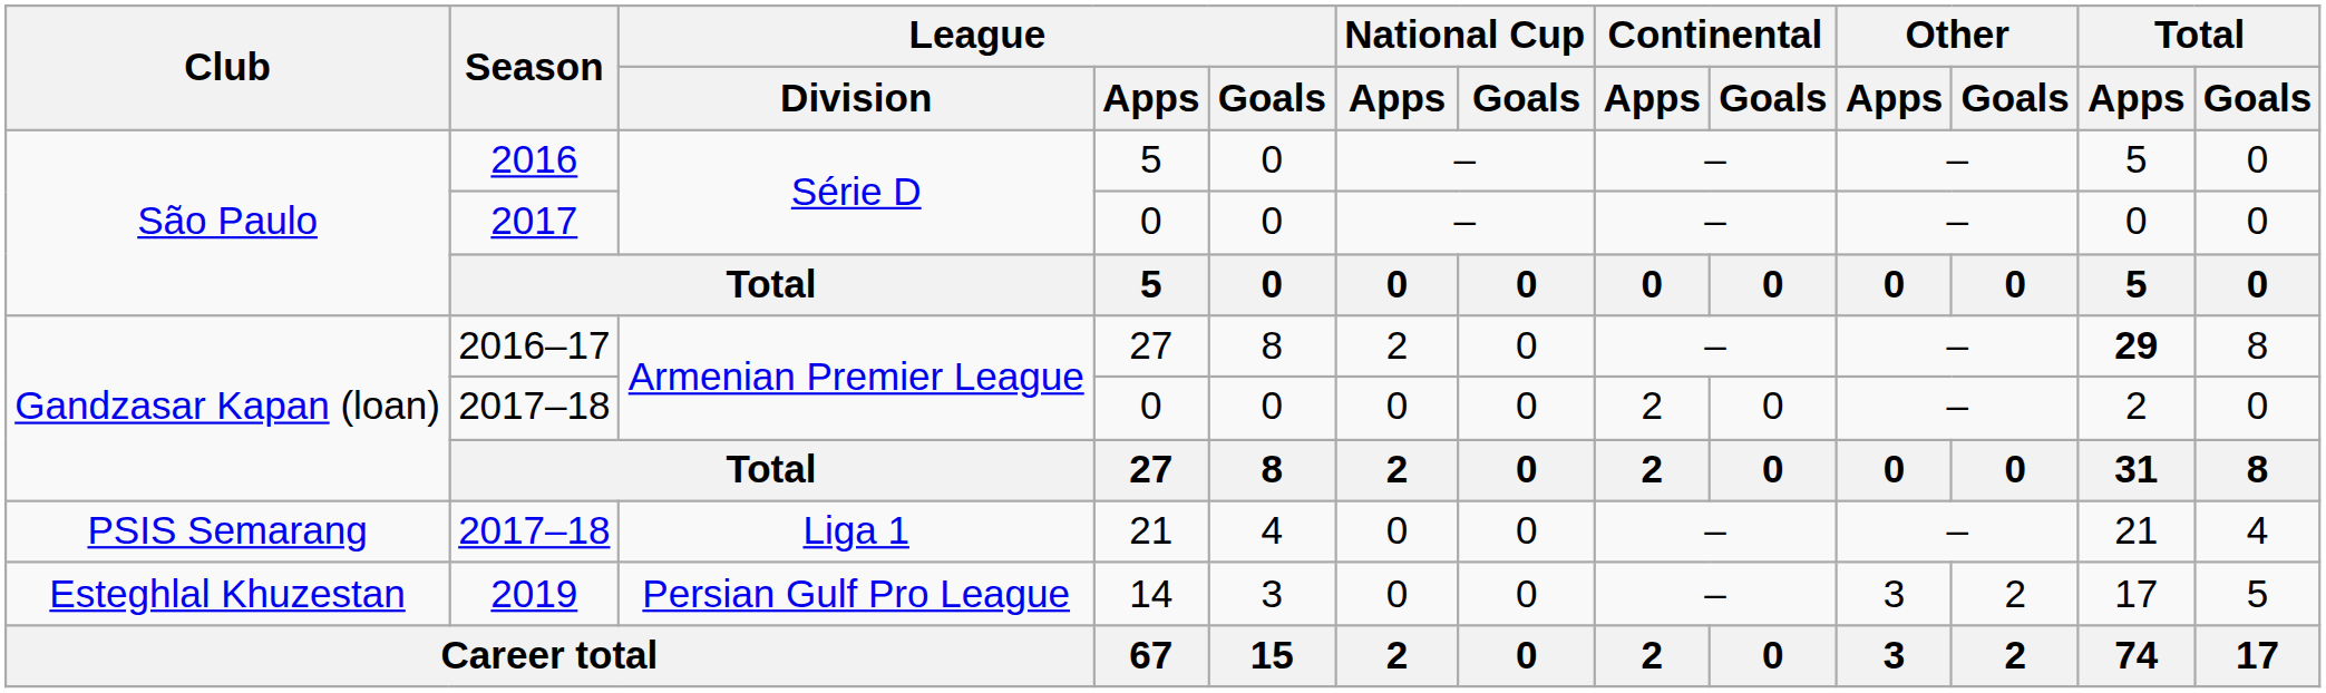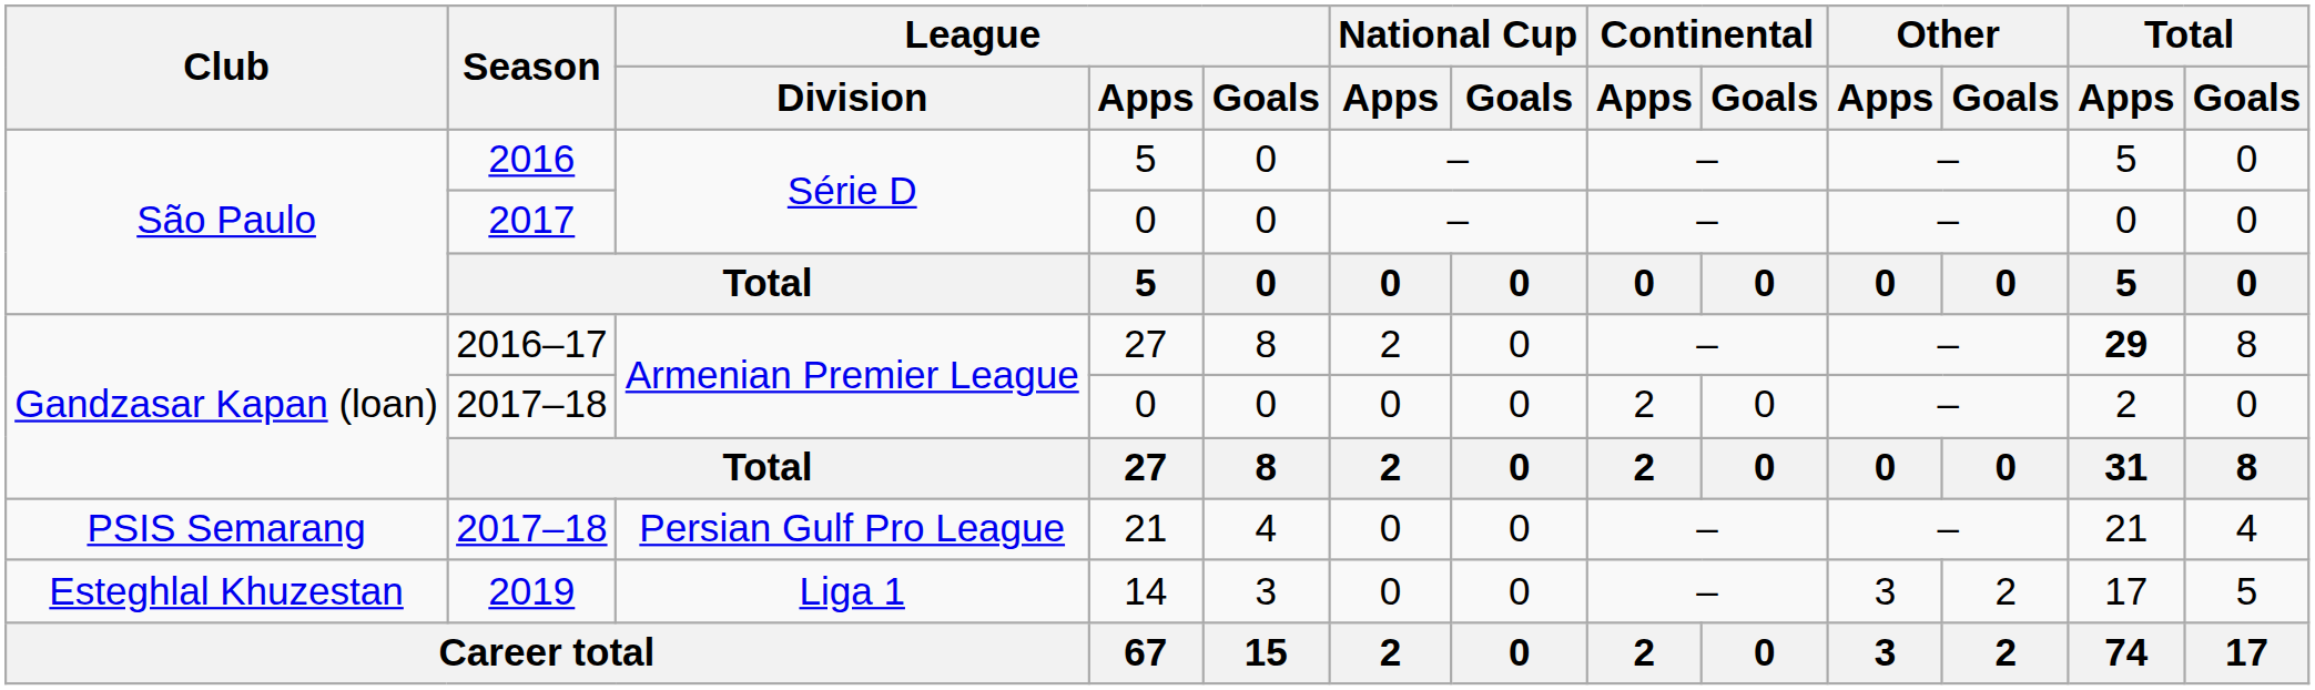2017–18 / 21 | League / Division: Liga 1 -> Persian Gulf Pro League
2019 | League / Division: Persian Gulf Pro League -> Liga 1
